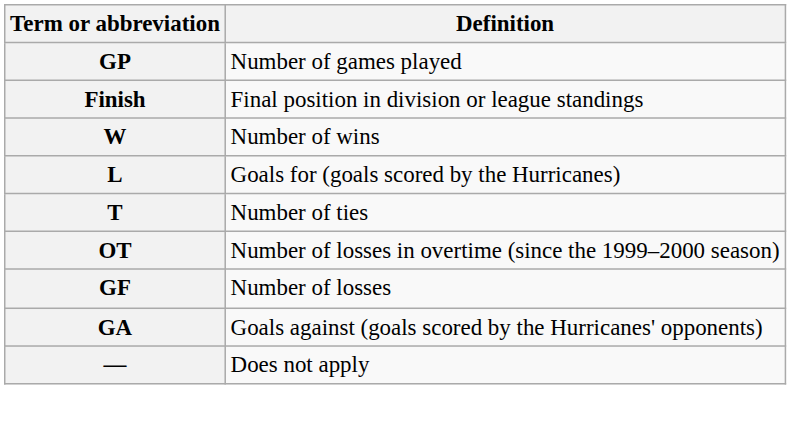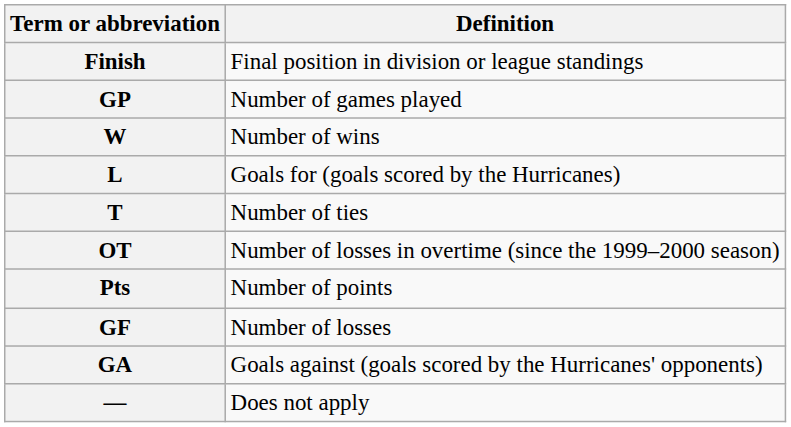rows swapped: Finish <-> GP
+ row: Pts | Number of points
